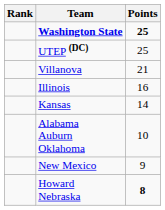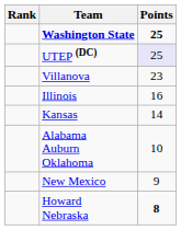UTEP (DC) | Points: no background -> lavender background
Villanova | Points: 21 -> 23
